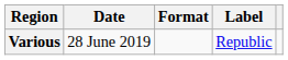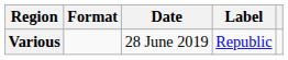columns swapped: Date <-> Format
